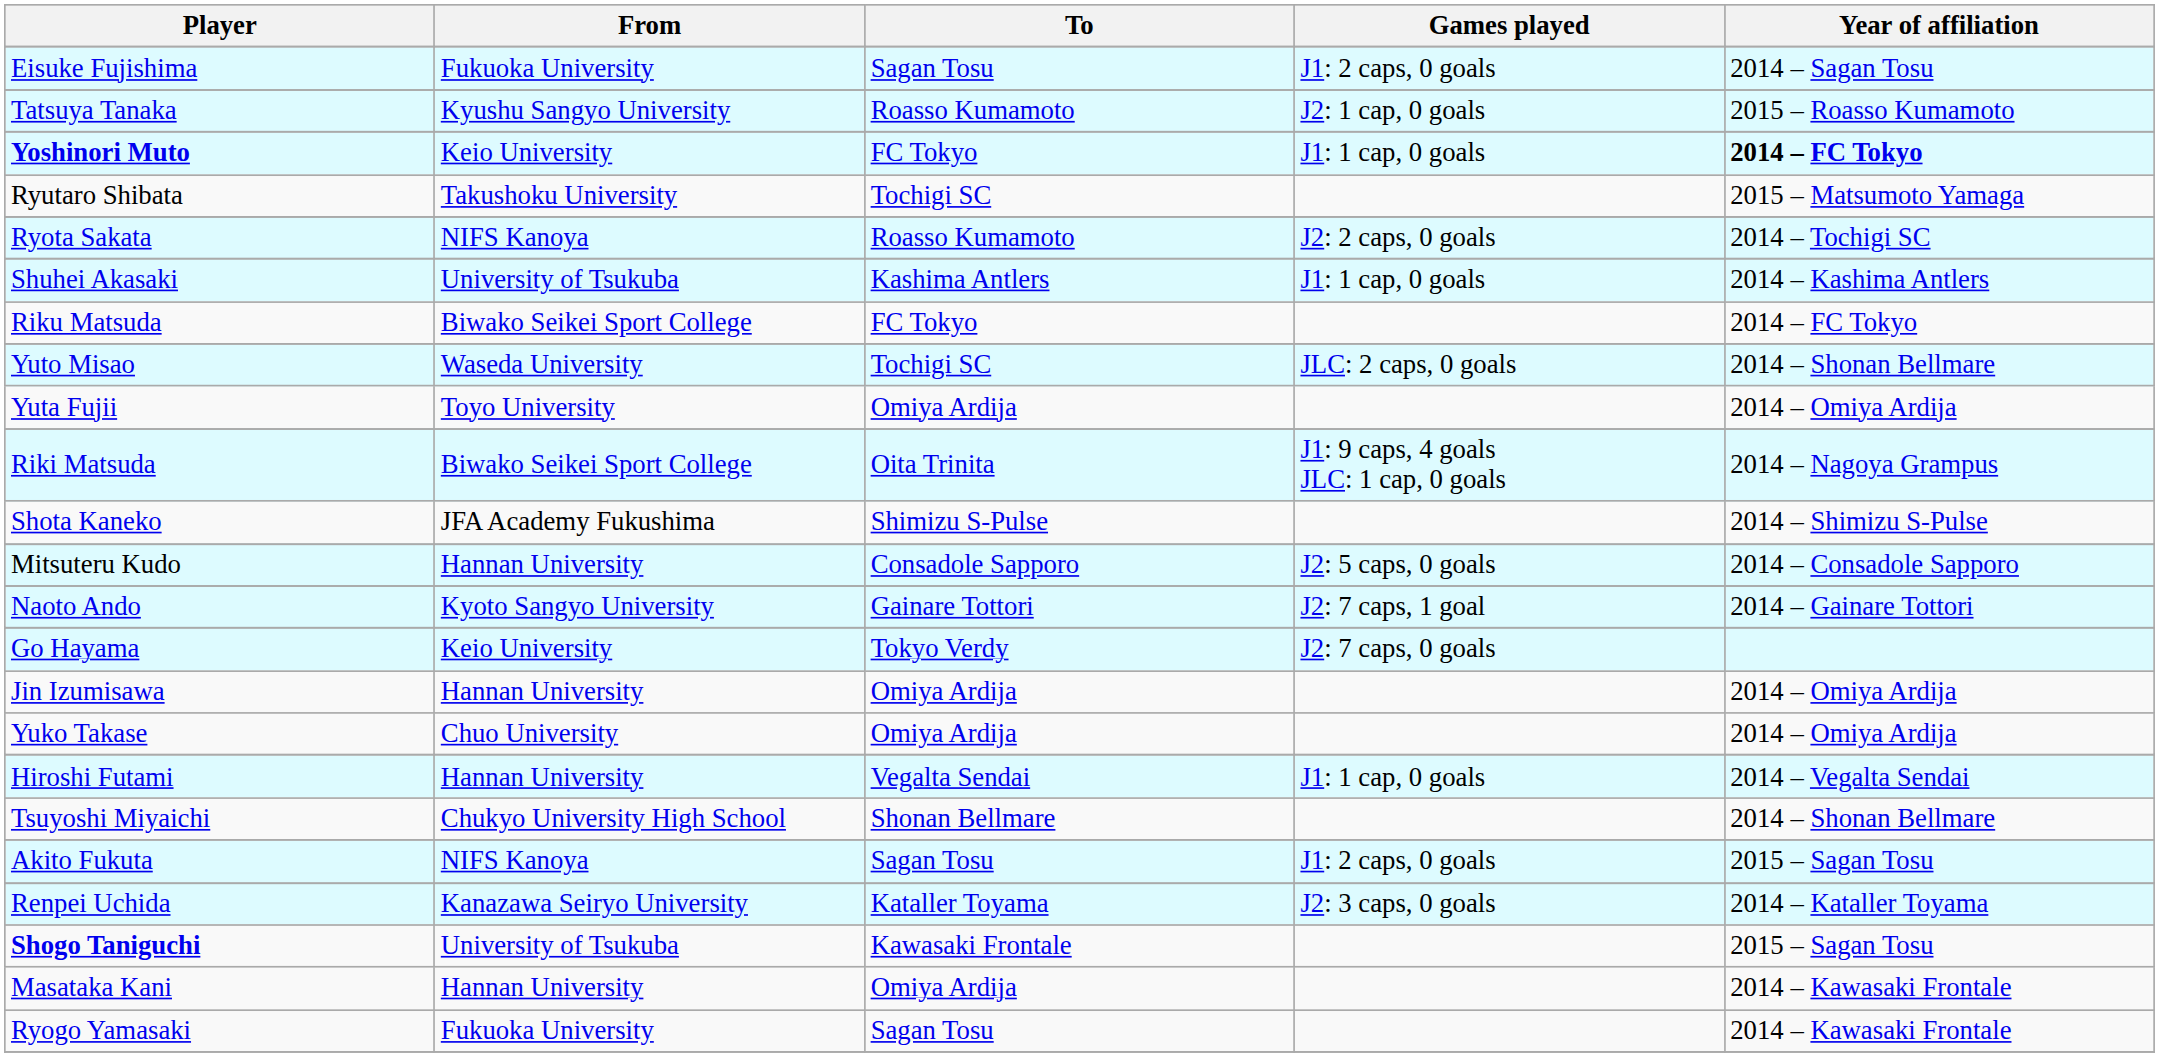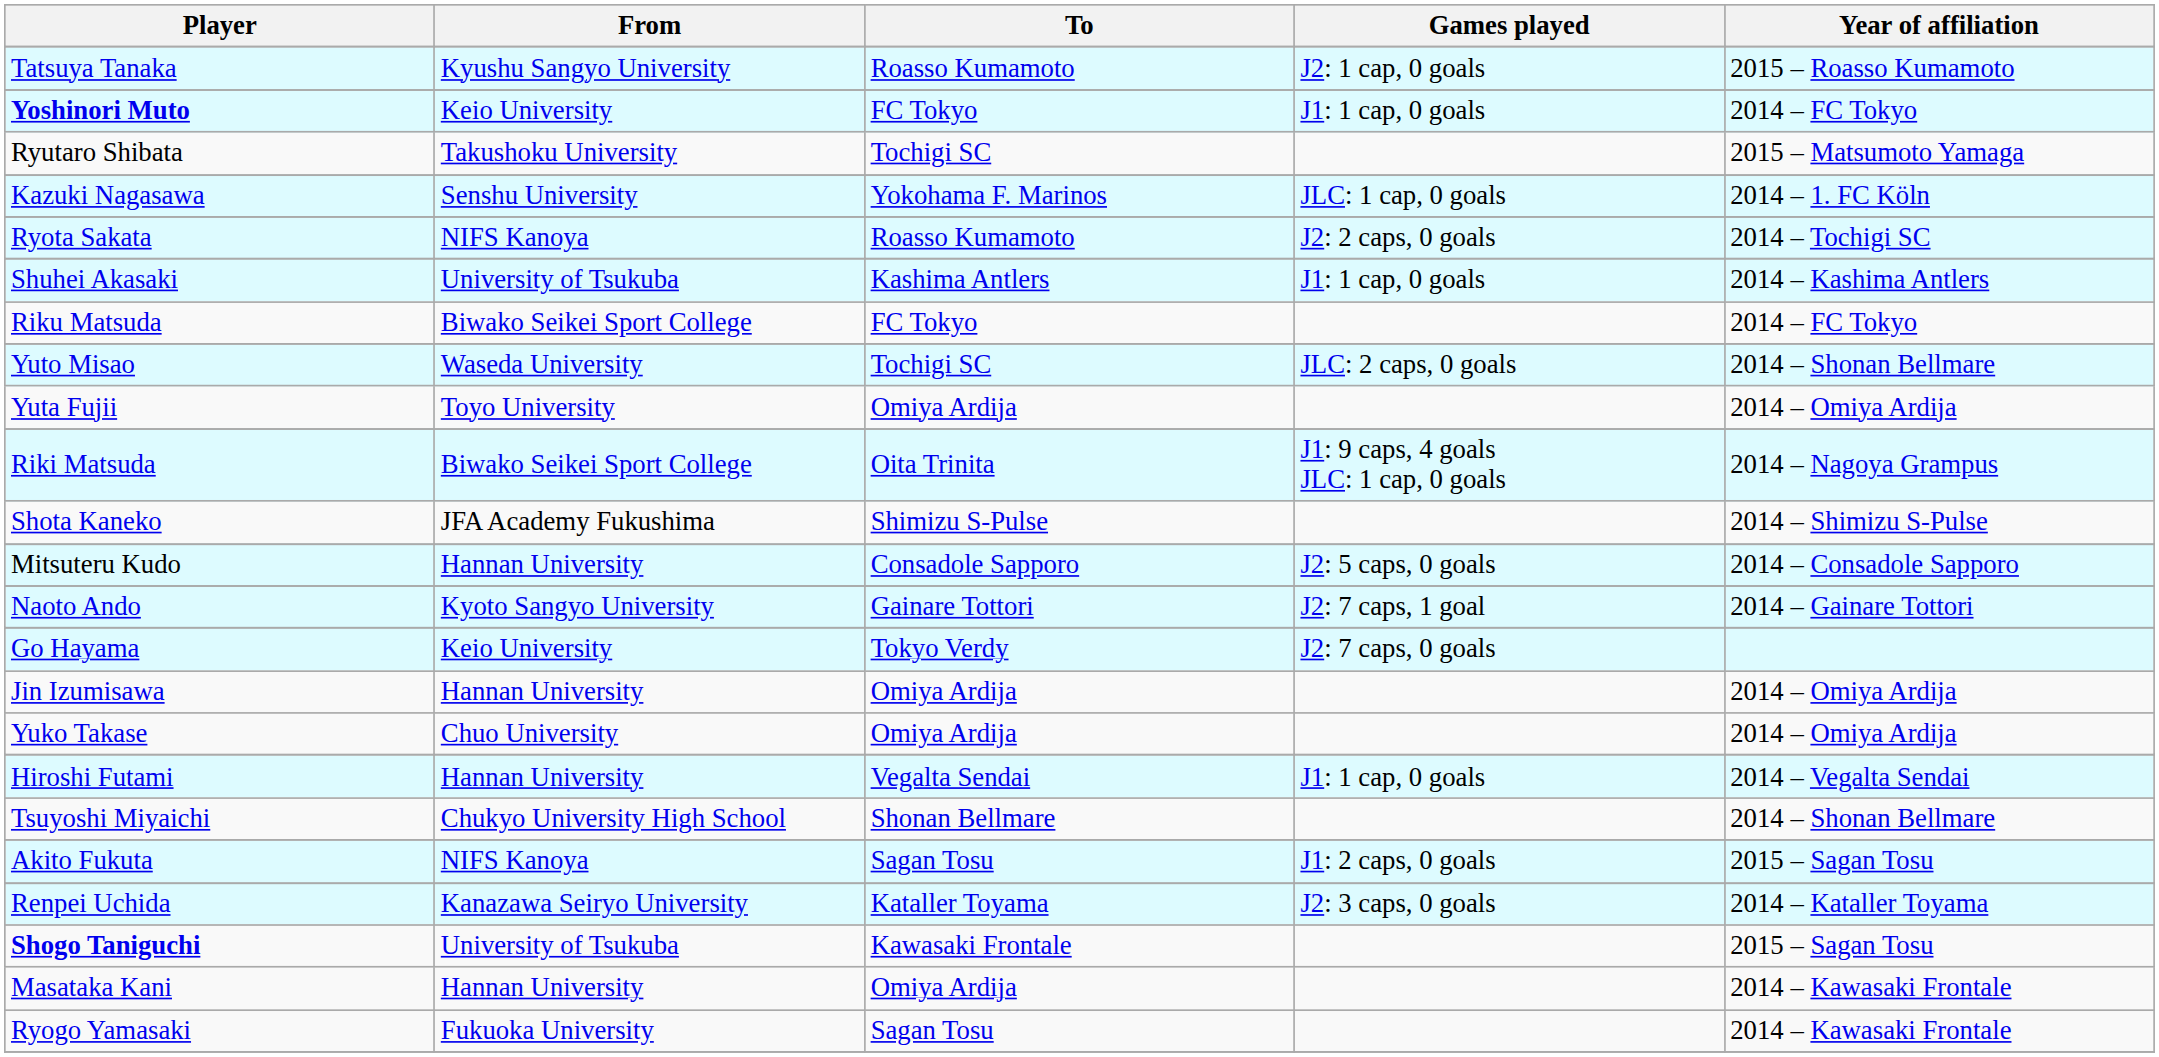- row: Eisuke Fujishima | Fukuoka University | Sagan Tosu | J1: 2 caps, 0 goals | 2014 – Sagan Tosu
Yoshinori Muto | Year of affiliation: bold -> normal
+ row: Kazuki Nagasawa | Senshu University | Yokohama F. Marinos | JLC: 1 cap, 0 goals | 2014 – 1. FC Köln
